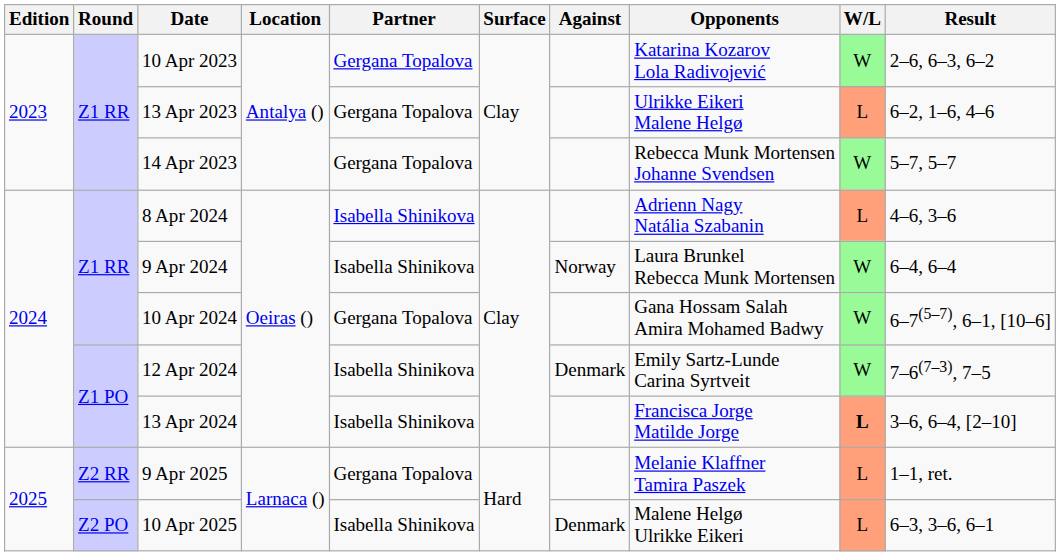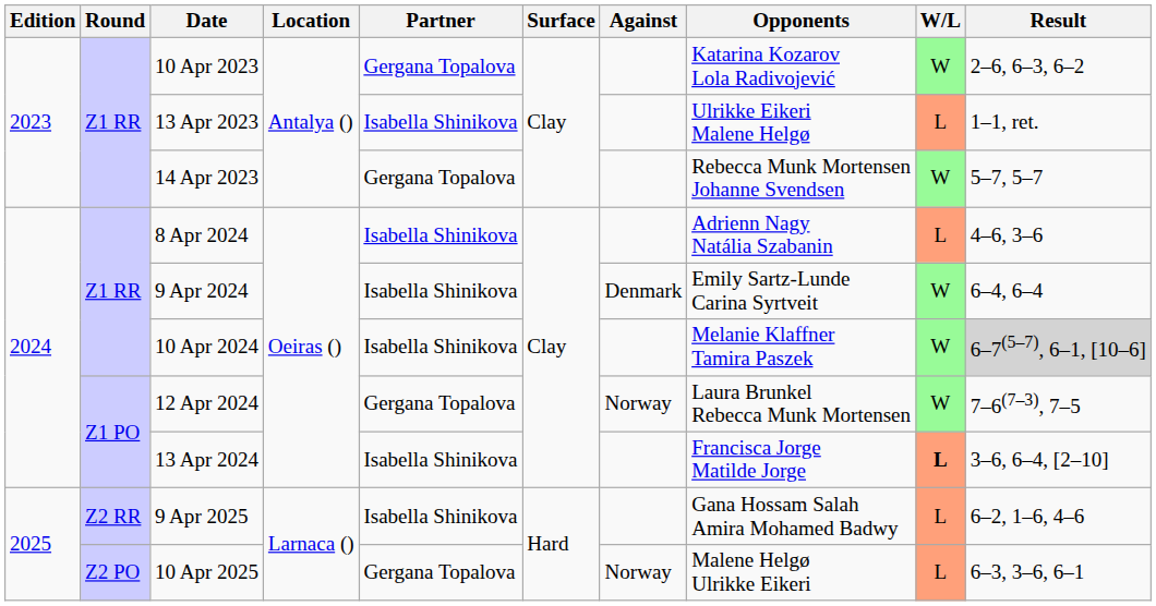13 Apr 2023 | Partner: Gergana Topalova -> Isabella Shinikova
13 Apr 2023 | Result: 6–2, 1–6, 4–6 -> 1–1, ret.
9 Apr 2024 | Against: Norway -> Denmark
9 Apr 2024 | Opponents: Laura Brunkel Rebecca Munk Mortensen -> Emily Sartz-Lunde Carina Syrtveit
10 Apr 2024 | Partner: Gergana Topalova -> Isabella Shinikova
10 Apr 2024 | Opponents: Gana Hossam Salah Amira Mohamed Badwy -> Melanie Klaffner Tamira Paszek
10 Apr 2024 | Result: no background -> lightgrey background
12 Apr 2024 | Partner: Isabella Shinikova -> Gergana Topalova
12 Apr 2024 | Against: Denmark -> Norway
12 Apr 2024 | Opponents: Emily Sartz-Lunde Carina Syrtveit -> Laura Brunkel Rebecca Munk Mortensen
9 Apr 2025 | Partner: Gergana Topalova -> Isabella Shinikova
9 Apr 2025 | Opponents: Melanie Klaffner Tamira Paszek -> Gana Hossam Salah Amira Mohamed Badwy
9 Apr 2025 | Result: 1–1, ret. -> 6–2, 1–6, 4–6
10 Apr 2025 | Partner: Isabella Shinikova -> Gergana Topalova
10 Apr 2025 | Against: Denmark -> Norway
